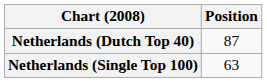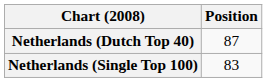Netherlands (Single Top 100) | Position: 63 -> 83
